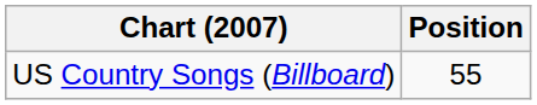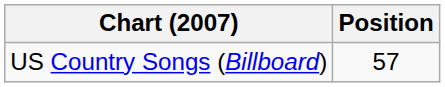US Country Songs (Billboard) | Position: 55 -> 57
